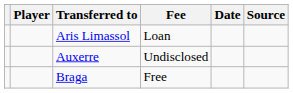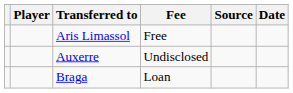columns swapped: Date <-> Source
Aris Limassol | Fee: Loan -> Free
Braga | Fee: Free -> Loan
